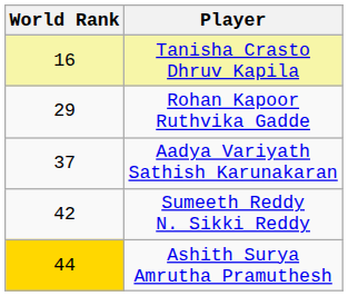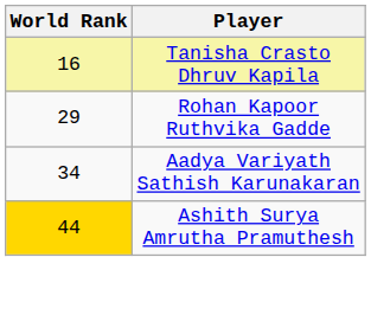Aadya Variyath Sathish Karunakaran | World Rank: 37 -> 34
- row: 42 | Sumeeth Reddy N. Sikki Reddy
